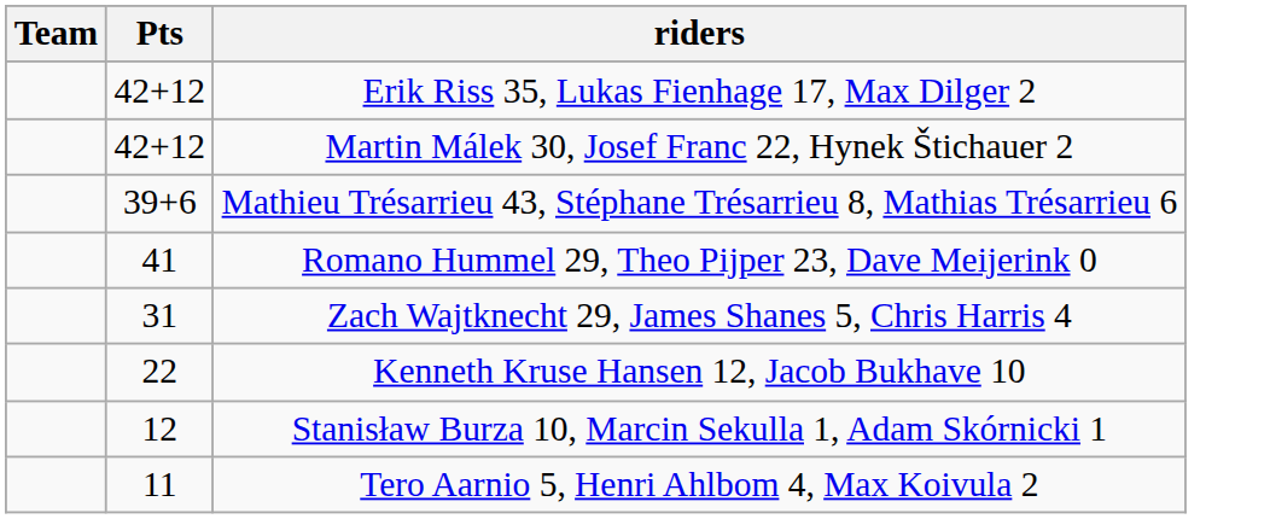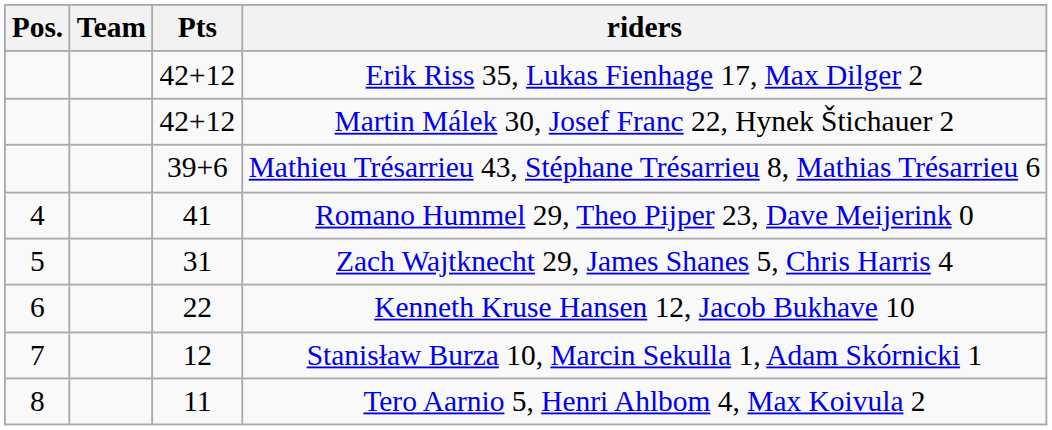+ column: Pos. | 4 | 5 | 6 | 7 | 8
